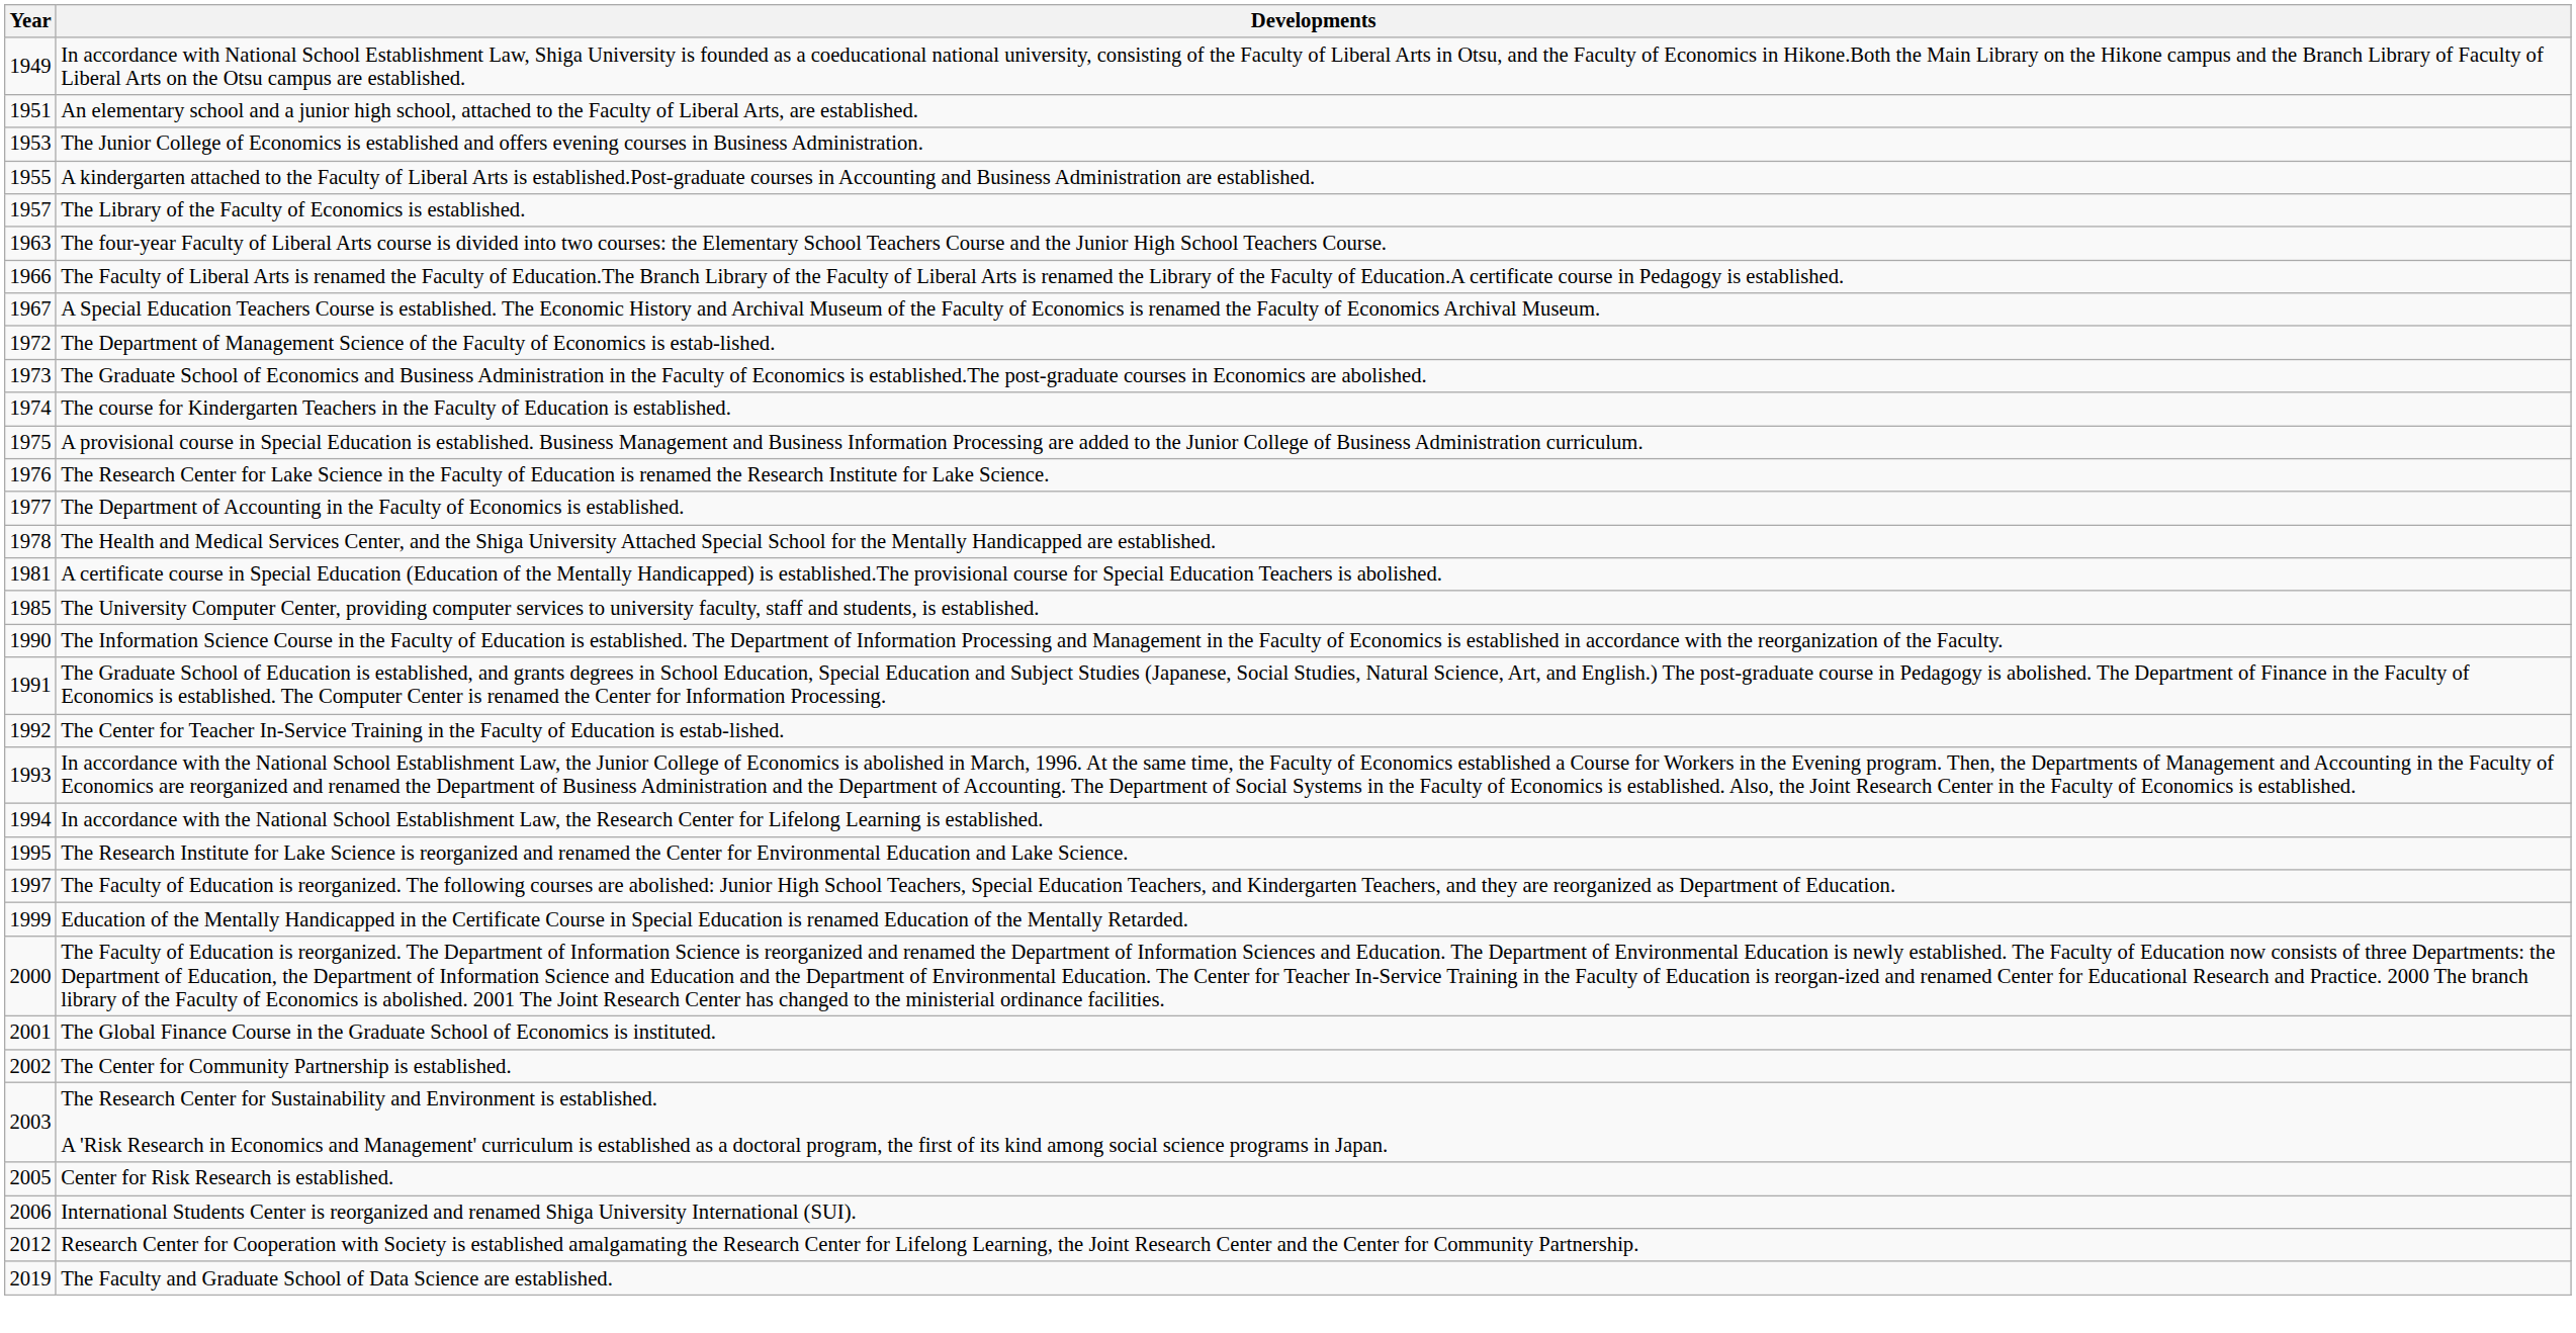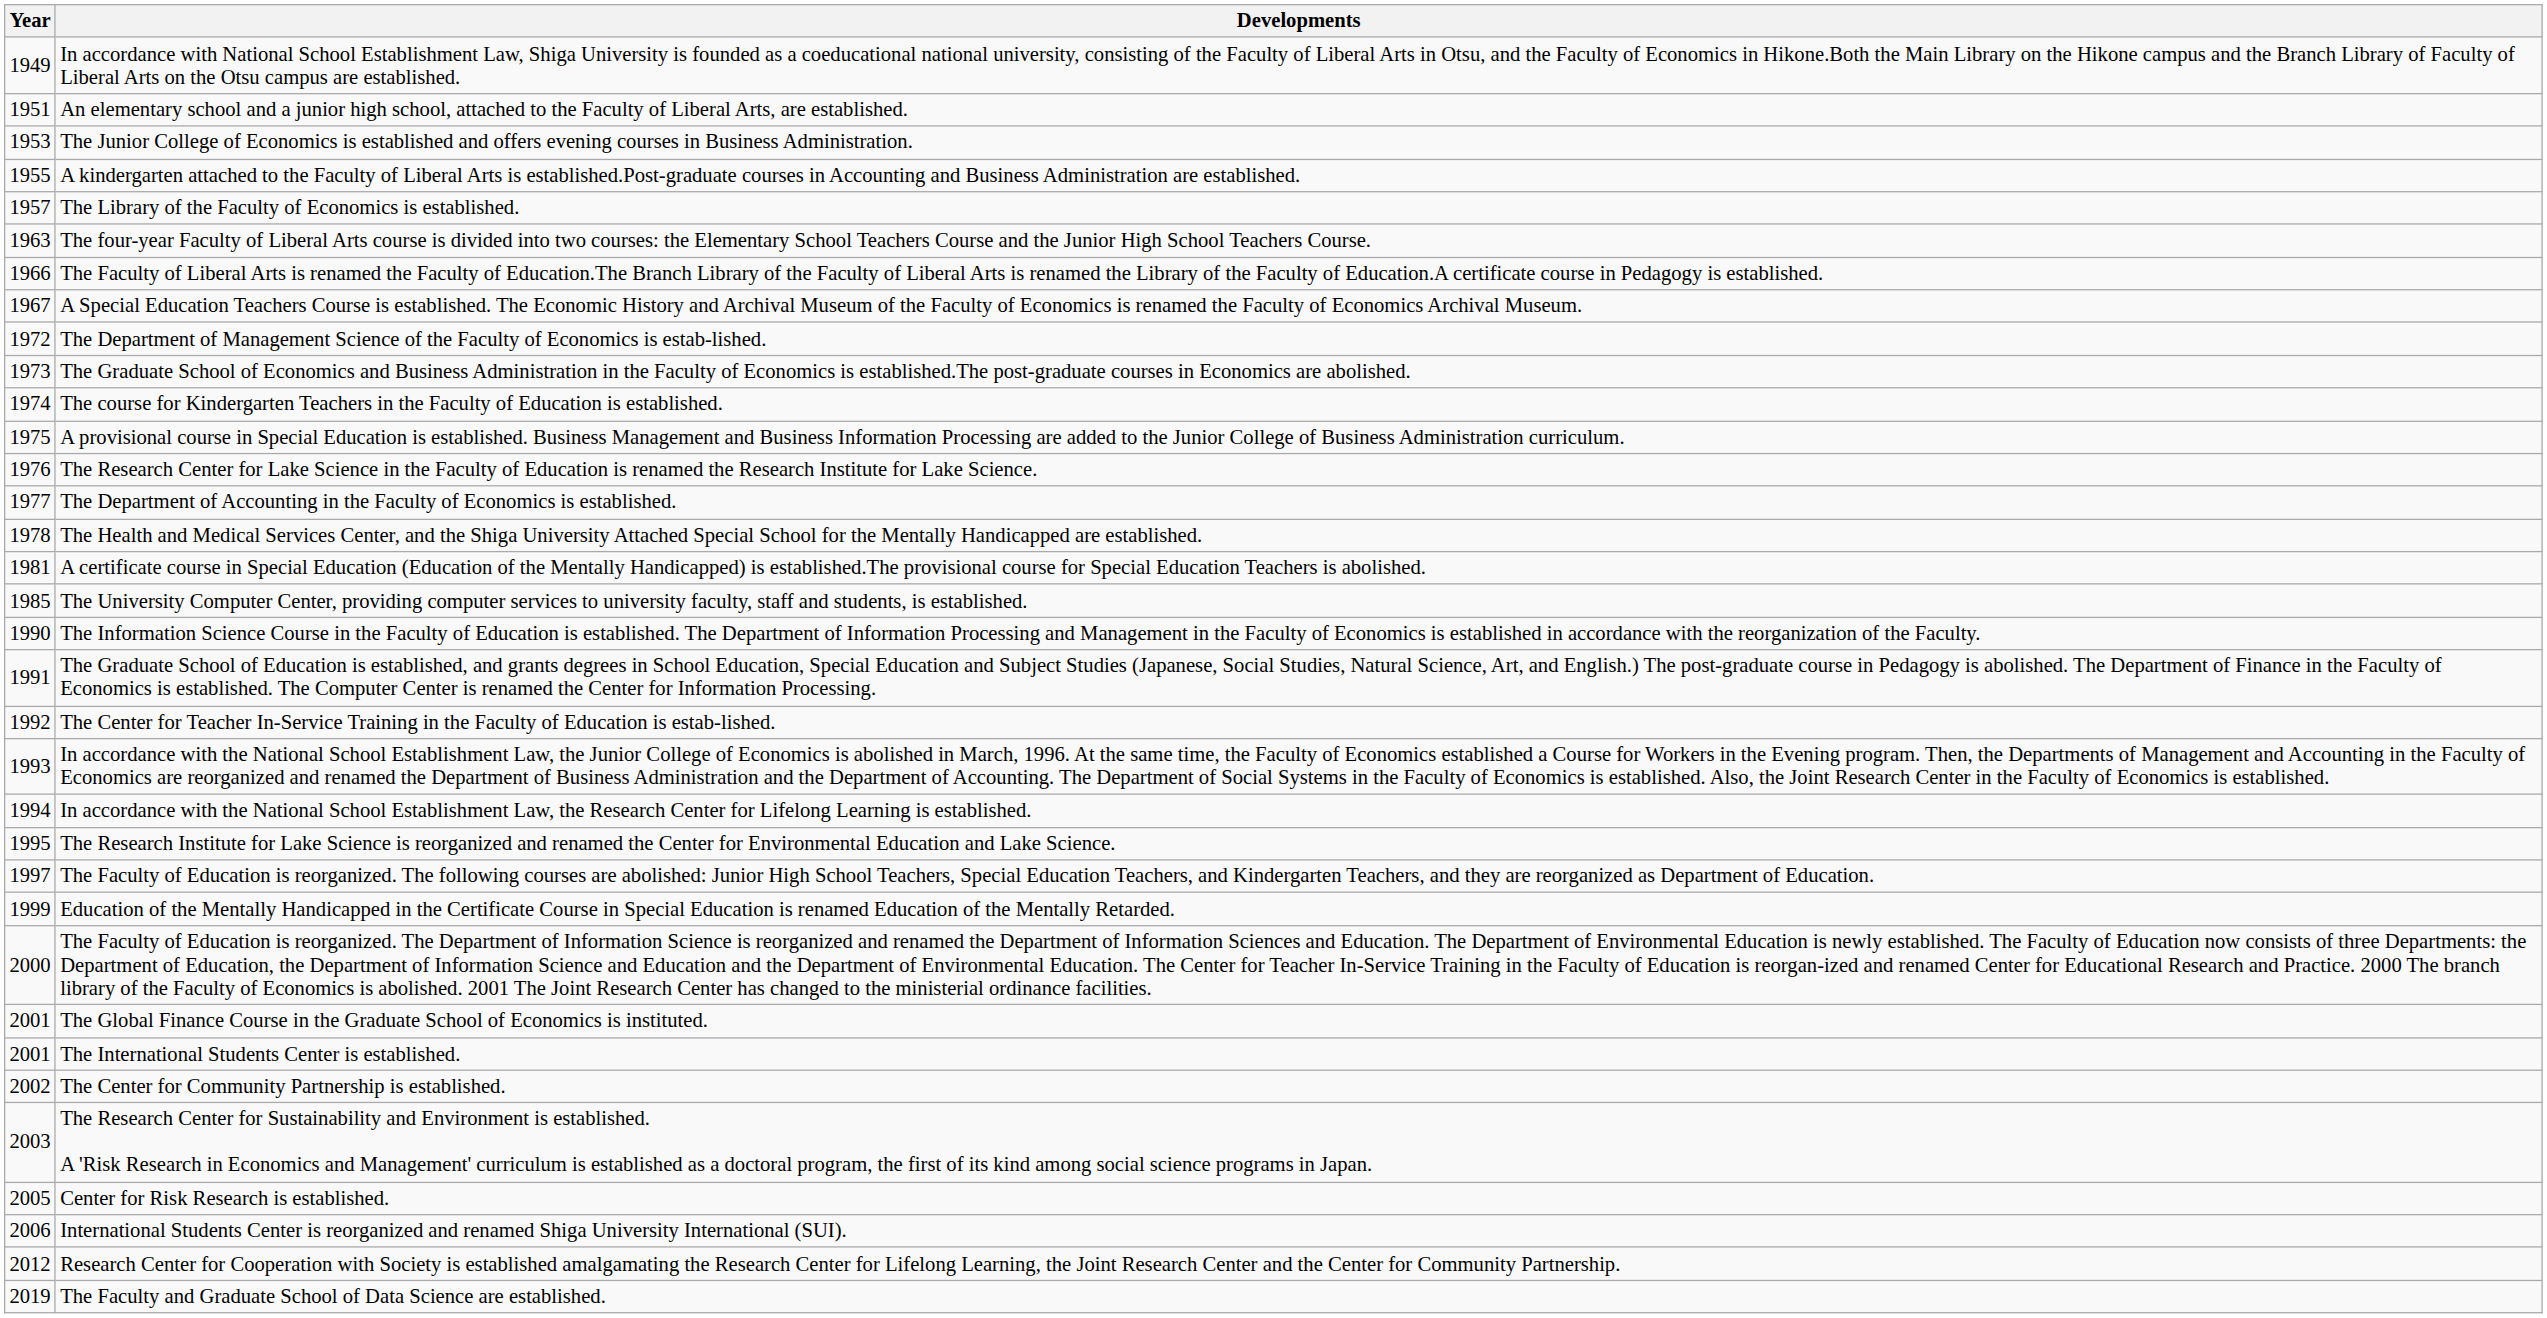+ row: 2001 | The International Students Center is established.
